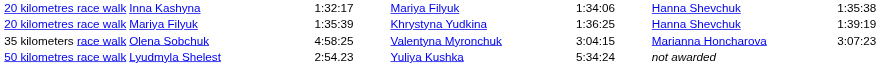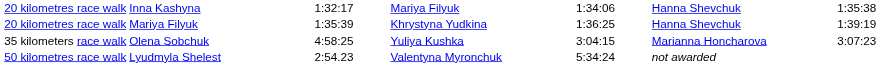35 kilometers race walk | column 4: Valentyna Myronchuk -> Yuliya Kushka
50 kilometres race walk | column 4: Yuliya Kushka -> Valentyna Myronchuk
